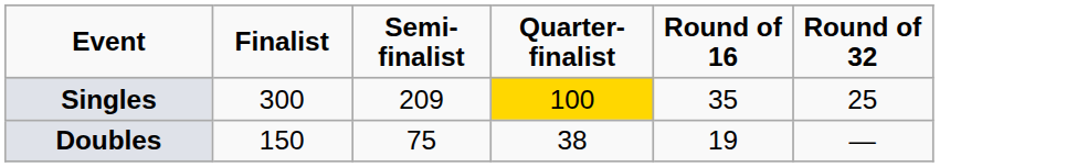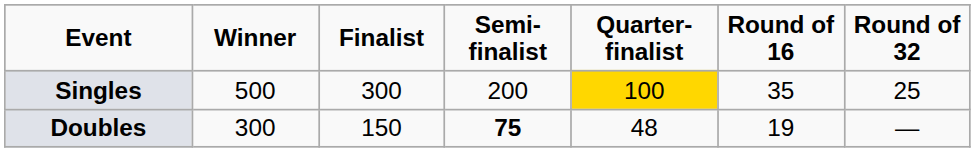+ column: Winner | 500 | 300
Singles | Semi-finalist: 209 -> 200
Doubles | Semi-finalist: normal -> bold
Doubles | Quarter-finalist: 38 -> 48
